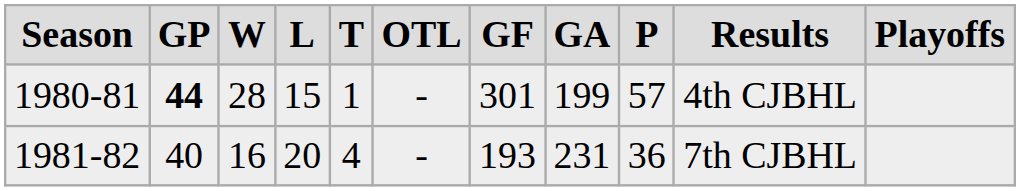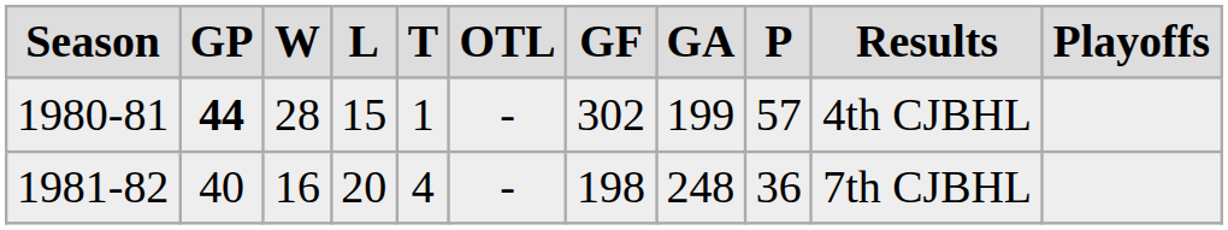1980-81 | GF: 301 -> 302
1981-82 | GF: 193 -> 198
1981-82 | GA: 231 -> 248
